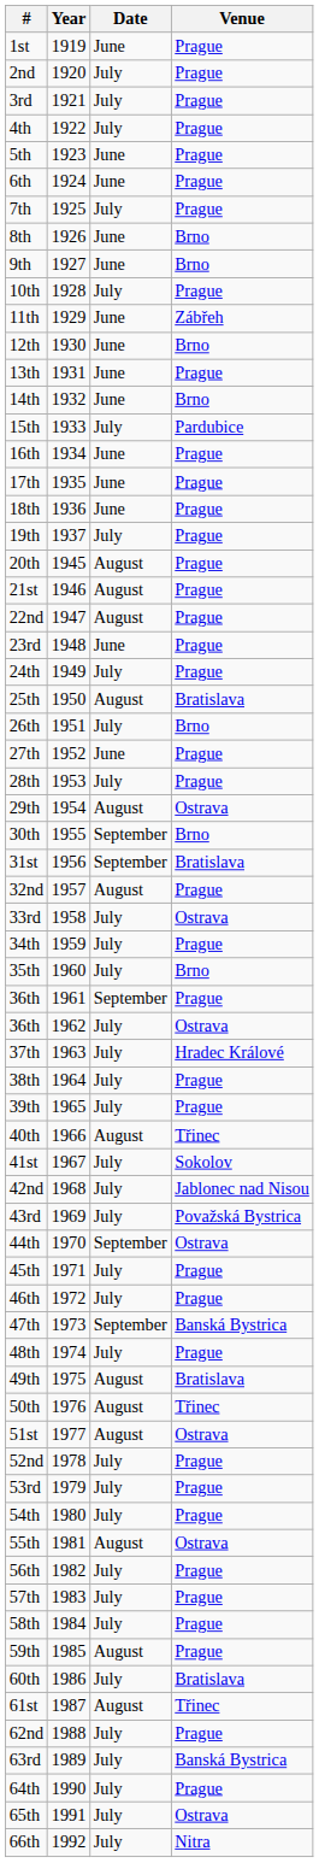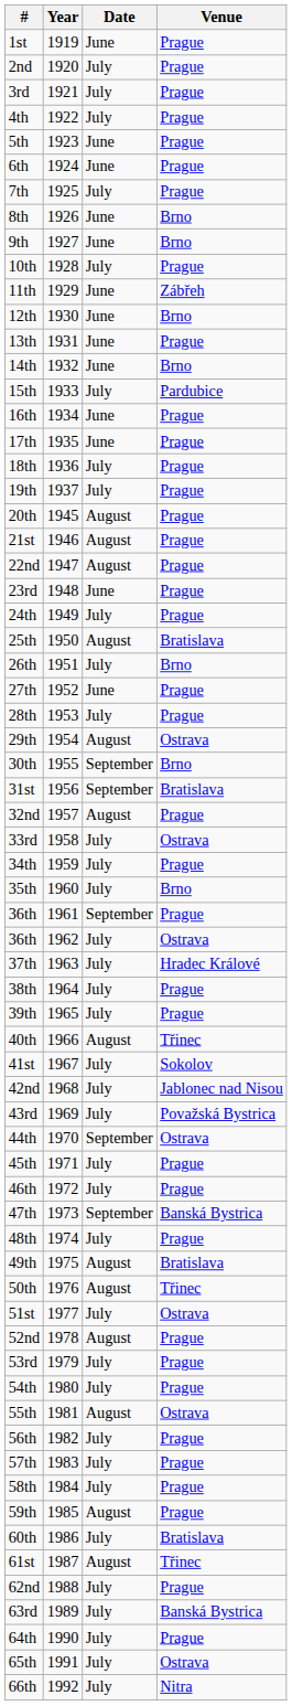18th | Date: June -> July
51st | Date: August -> July
52nd | Date: July -> August
